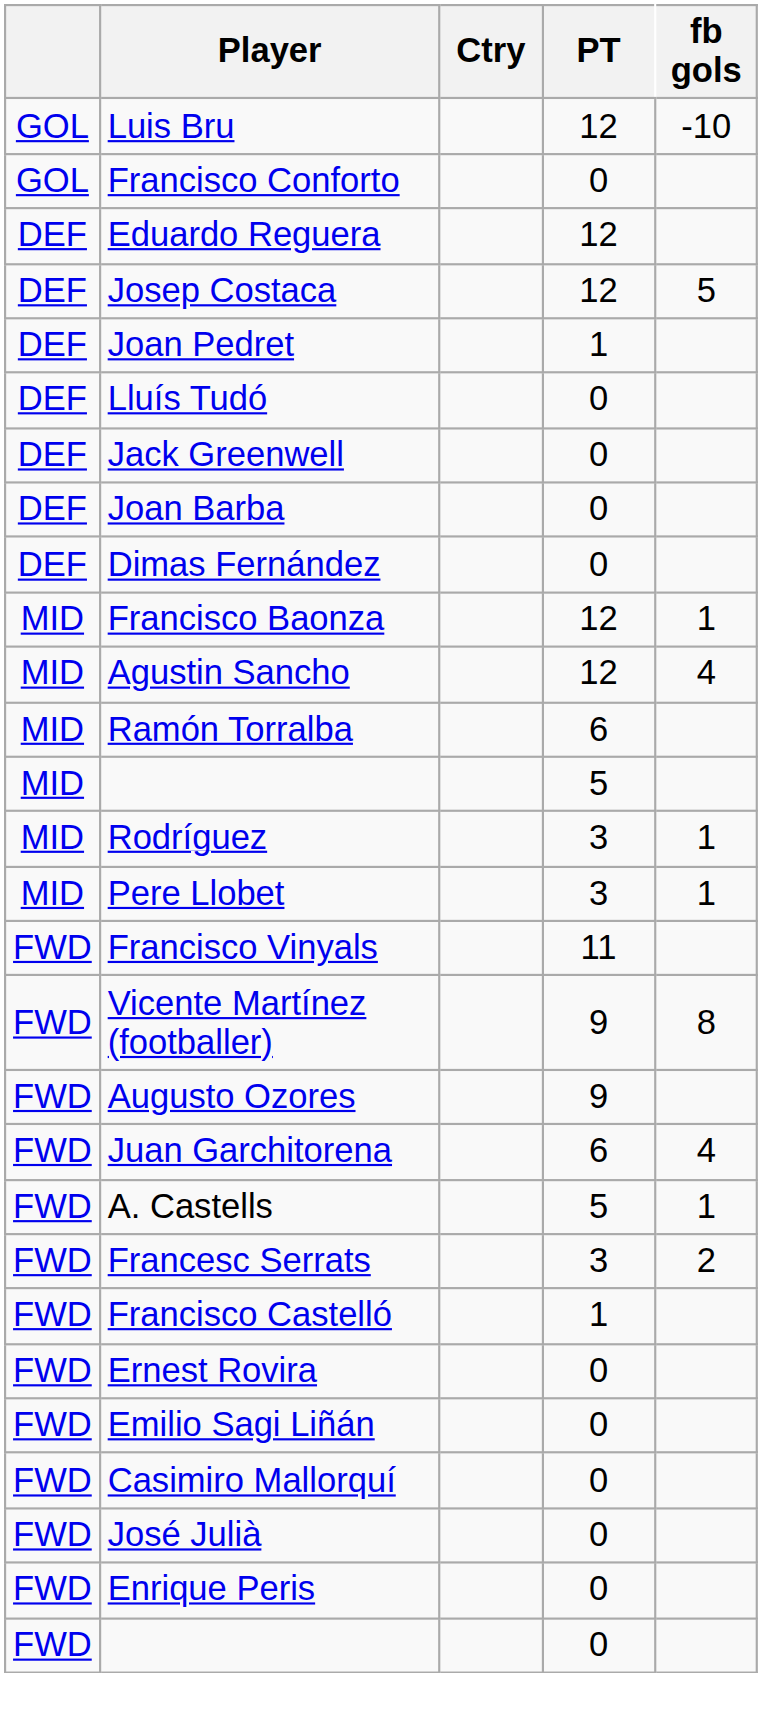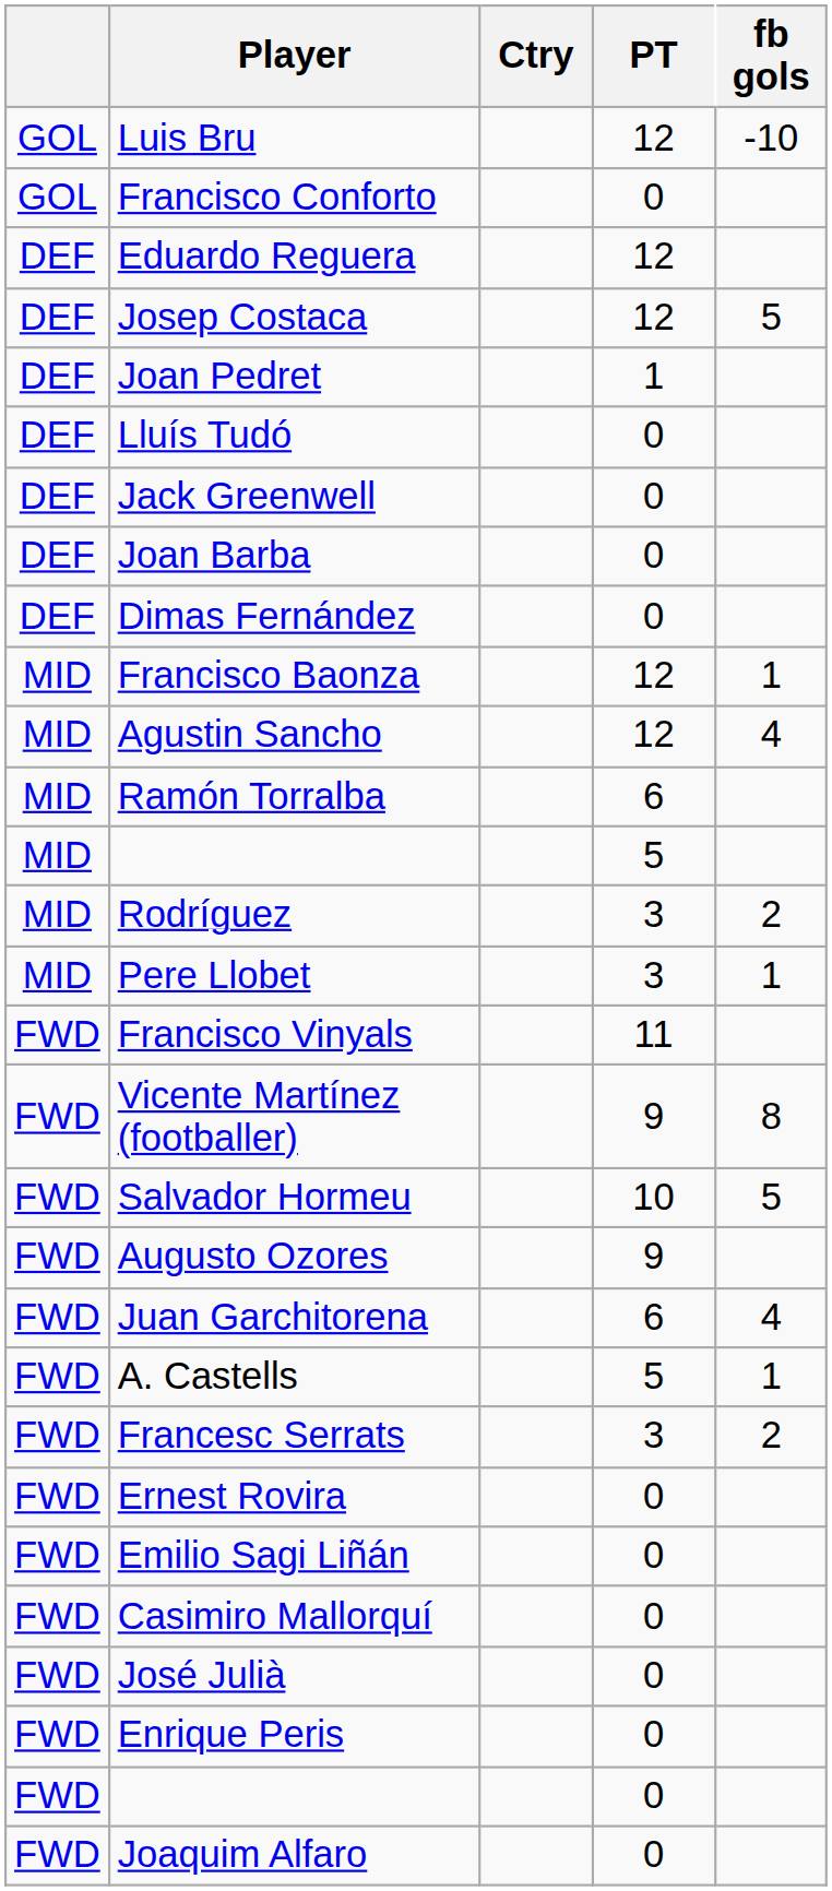Rodríguez | fb gols: 1 -> 2
+ row: FWD | Salvador Hormeu | 10 | 5
- row: FWD | Francisco Castelló | 1
+ row: FWD | Joaquim Alfaro | 0
